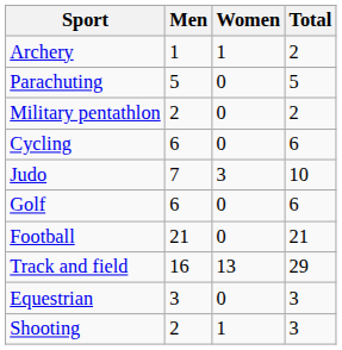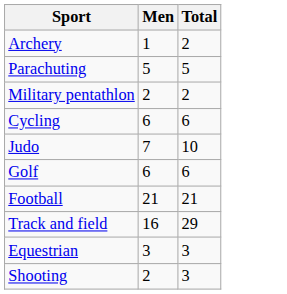- column: Women | 1 | 0 | 0 | 0 | 3 | 0 | 0 | 13 | 0 | 1
